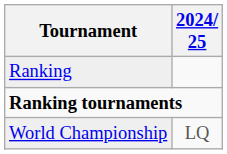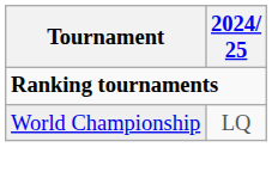- row: Ranking
